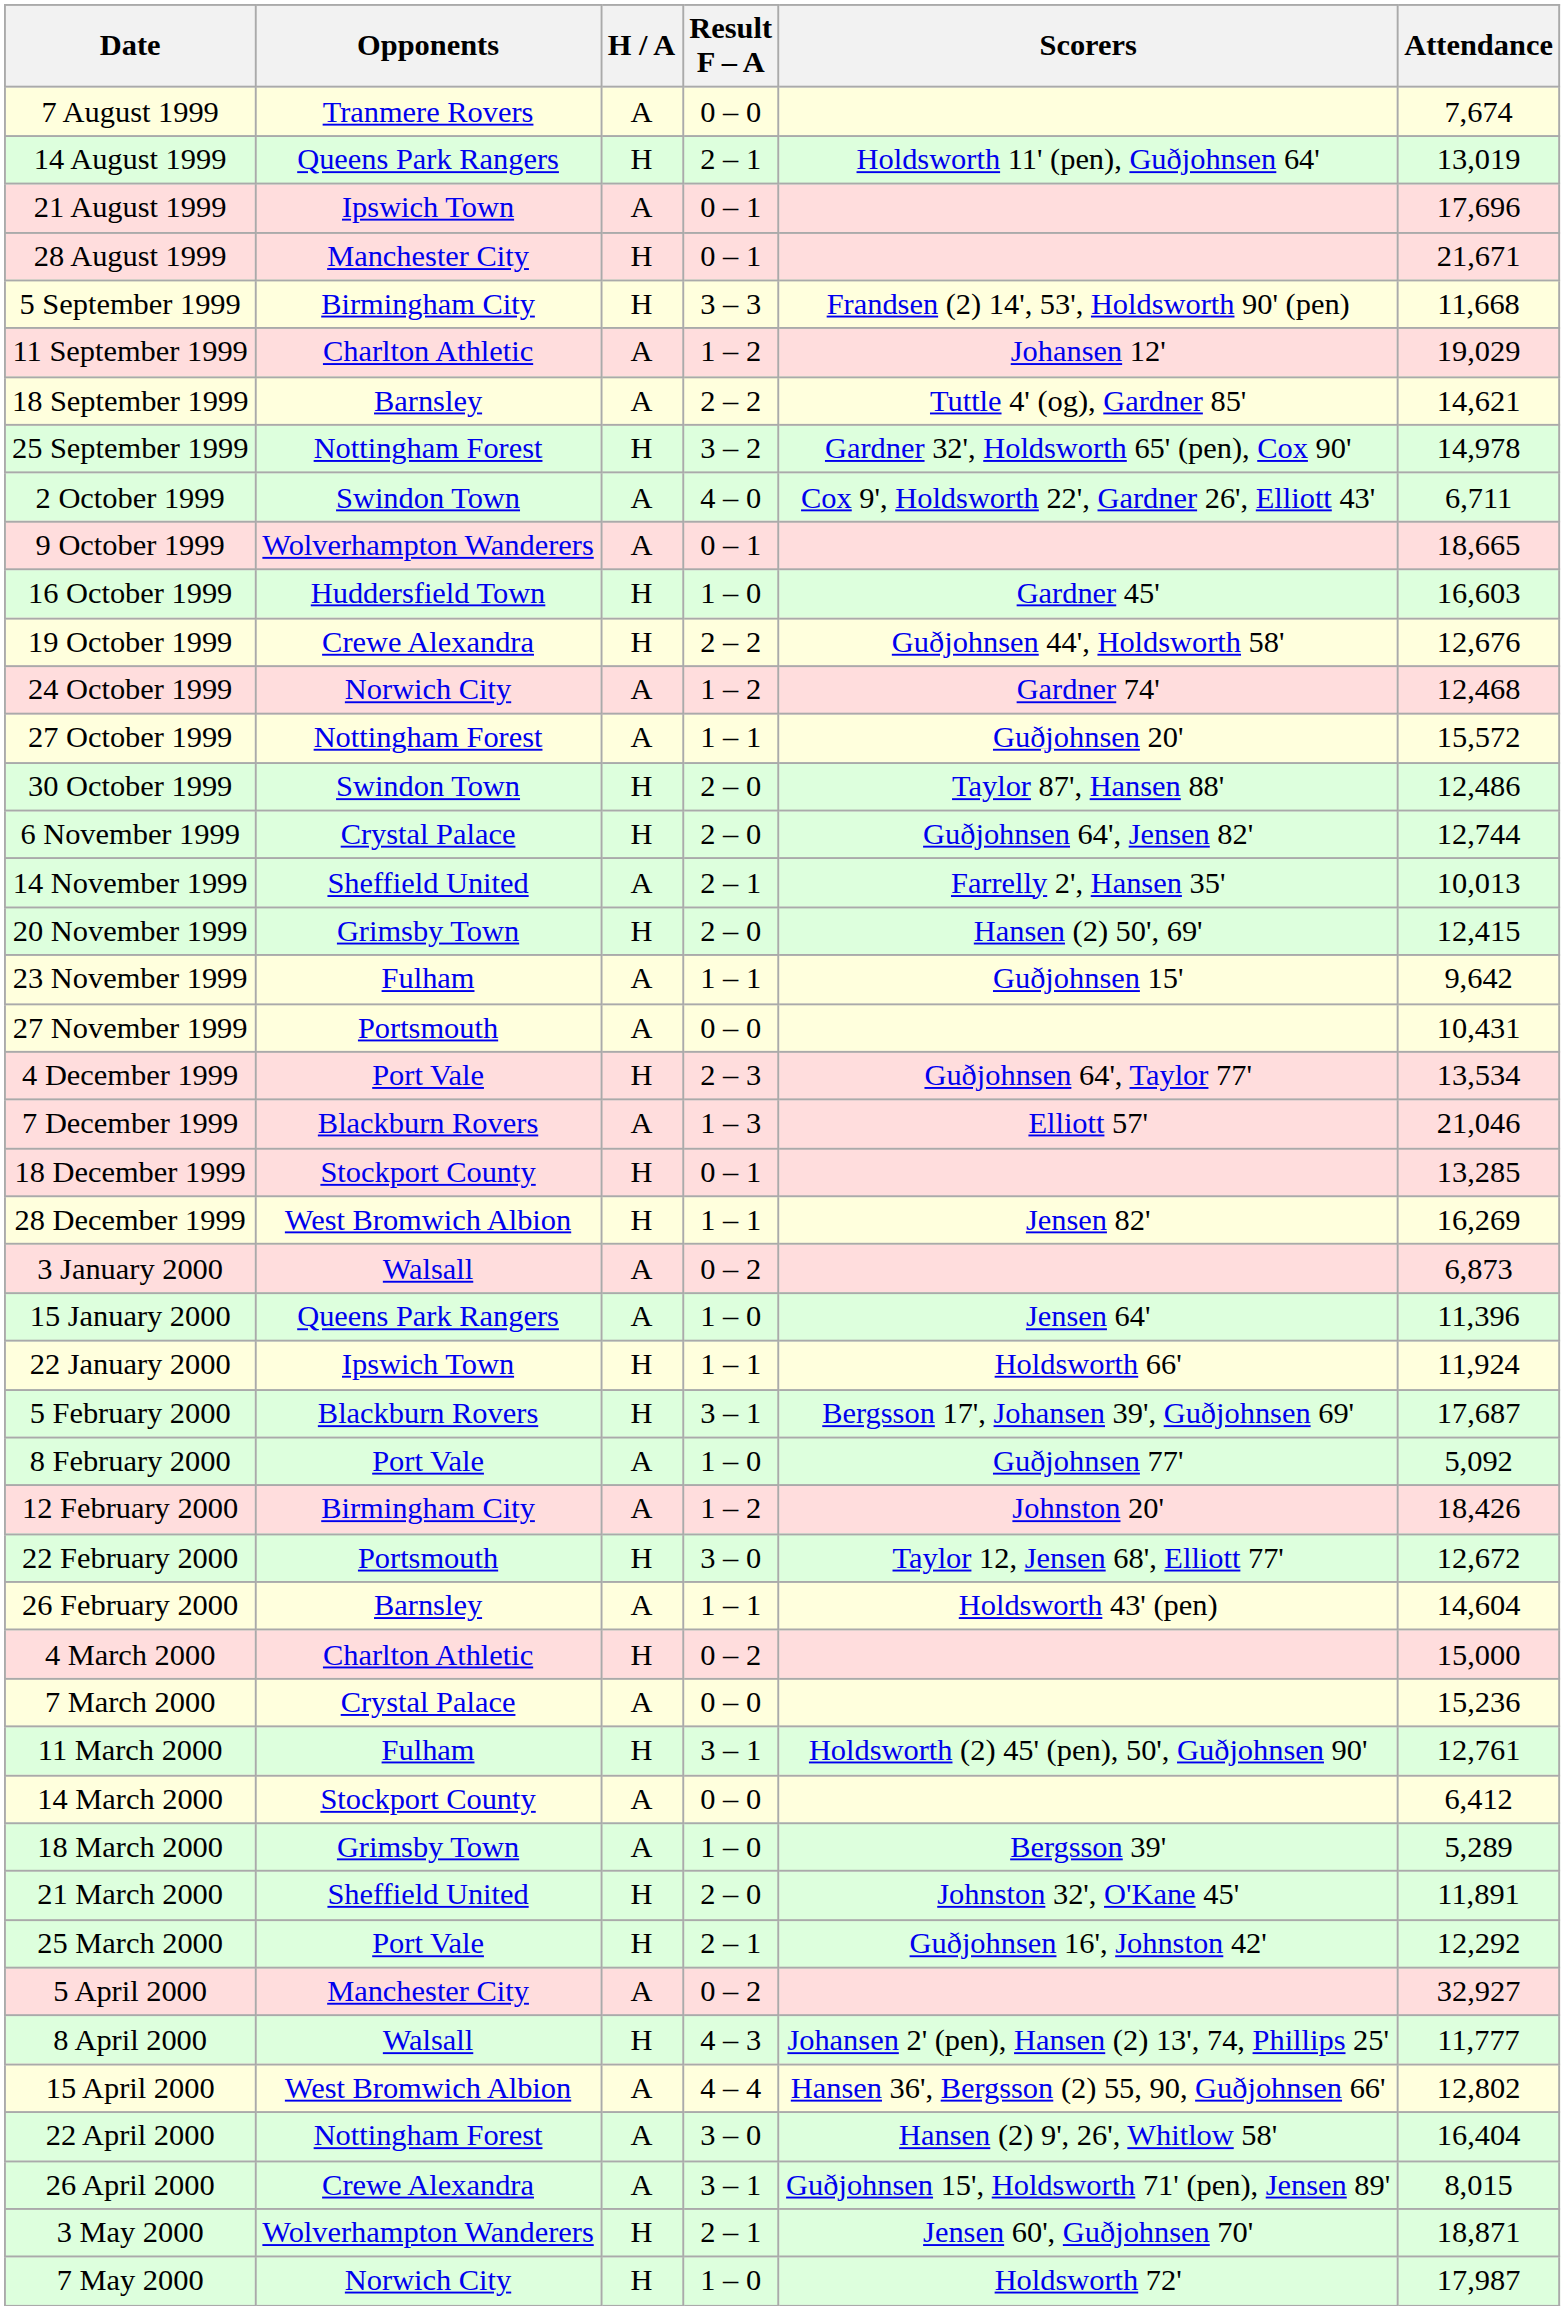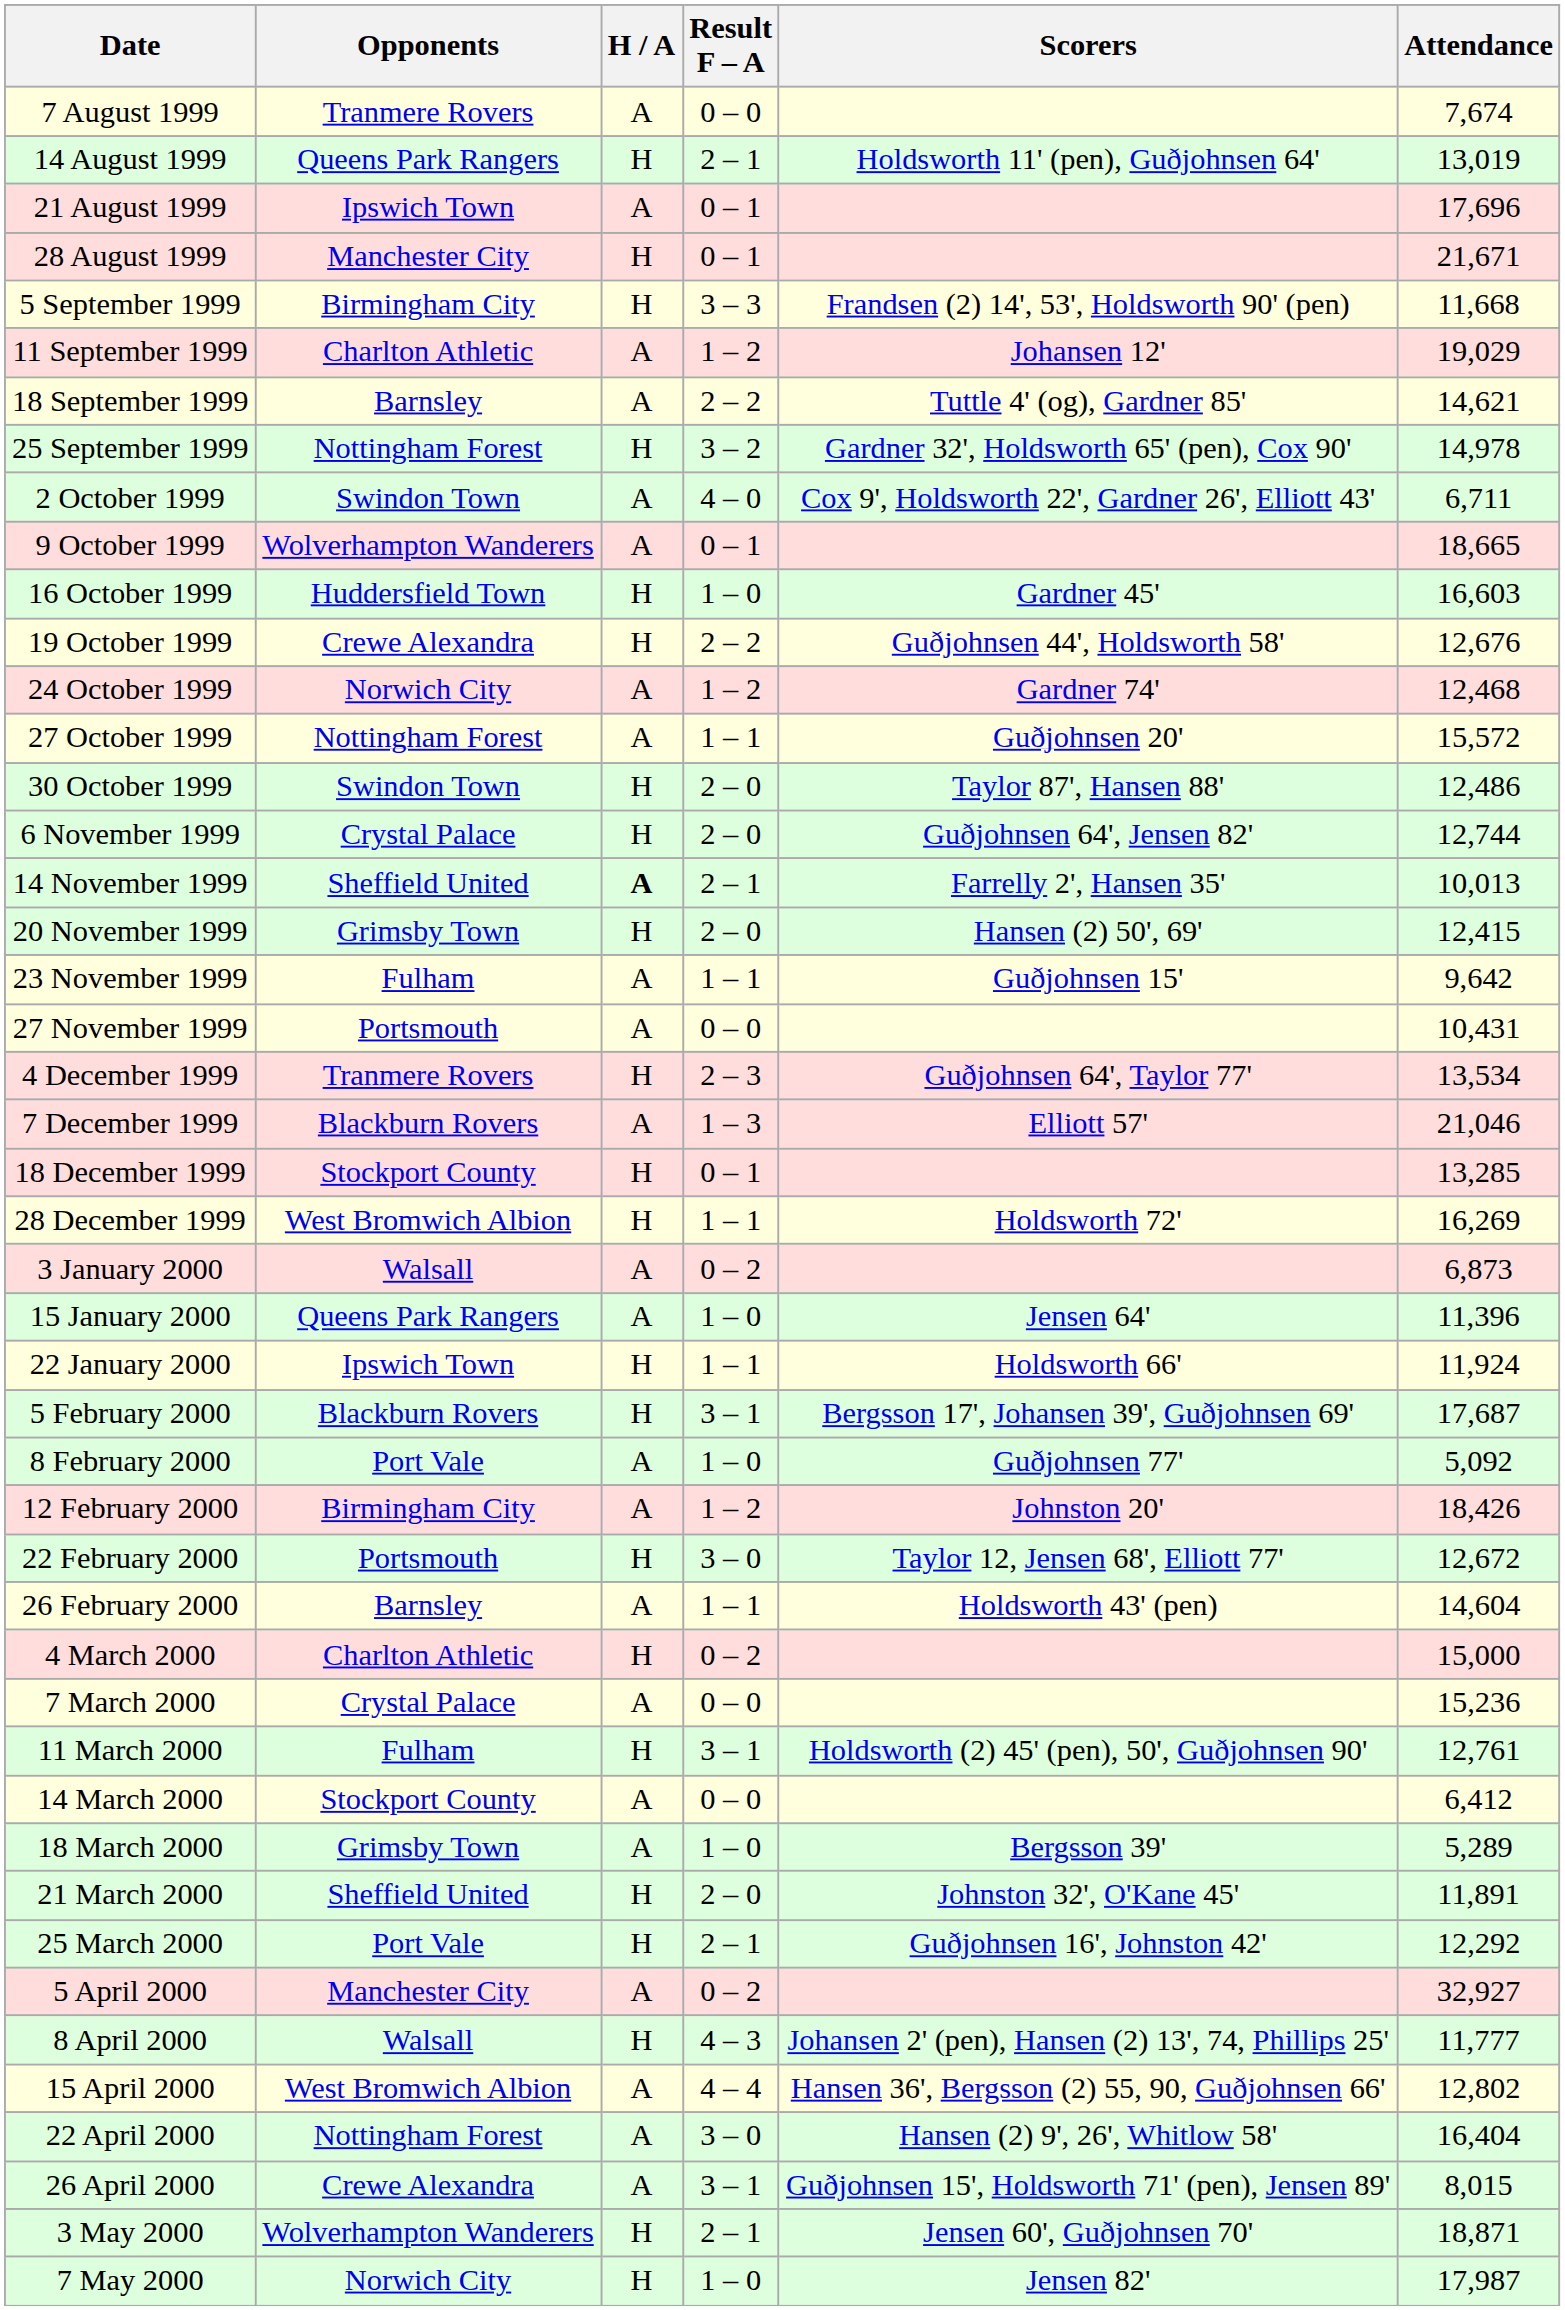14 November 1999 | H / A: normal -> bold
4 December 1999 | Opponents: Port Vale -> Tranmere Rovers
28 December 1999 | Scorers: Jensen 82' -> Holdsworth 72'
7 May 2000 | Scorers: Holdsworth 72' -> Jensen 82'
